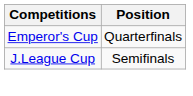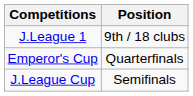+ row: J.League 1 | 9th / 18 clubs
